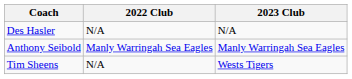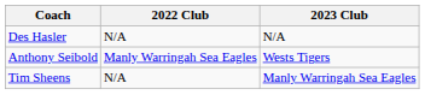Anthony Seibold | 2023 Club: Manly Warringah Sea Eagles -> Wests Tigers
Tim Sheens | 2023 Club: Wests Tigers -> Manly Warringah Sea Eagles
